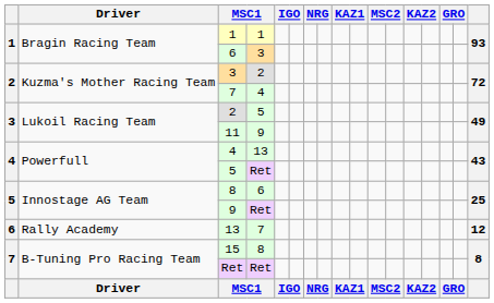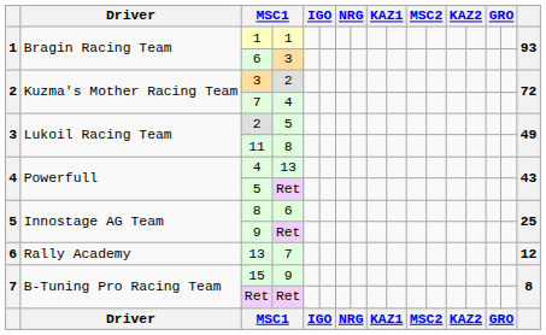11 | column 4: 9 -> 8
15 | column 4: 8 -> 9
